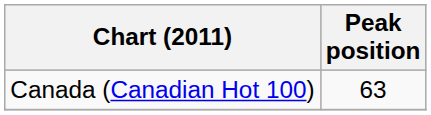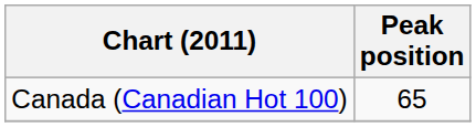Canada (Canadian Hot 100) | Peak position: 63 -> 65
